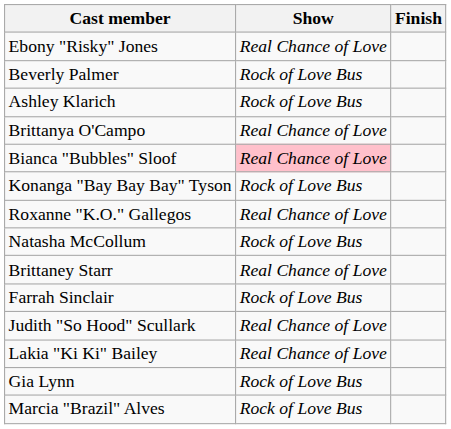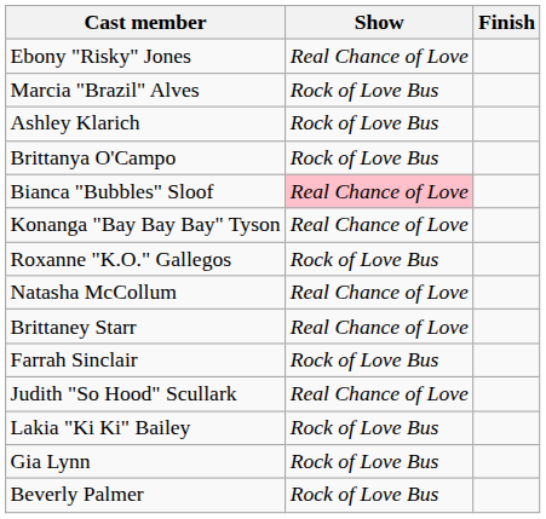rows swapped: Marcia "Brazil" Alves <-> Beverly Palmer
Brittanya O'Campo | Show: Real Chance of Love -> Rock of Love Bus
Konanga "Bay Bay Bay" Tyson | Show: Rock of Love Bus -> Real Chance of Love
Roxanne "K.O." Gallegos | Show: Real Chance of Love -> Rock of Love Bus
Natasha McCollum | Show: Rock of Love Bus -> Real Chance of Love
Lakia "Ki Ki" Bailey | Show: Real Chance of Love -> Rock of Love Bus
